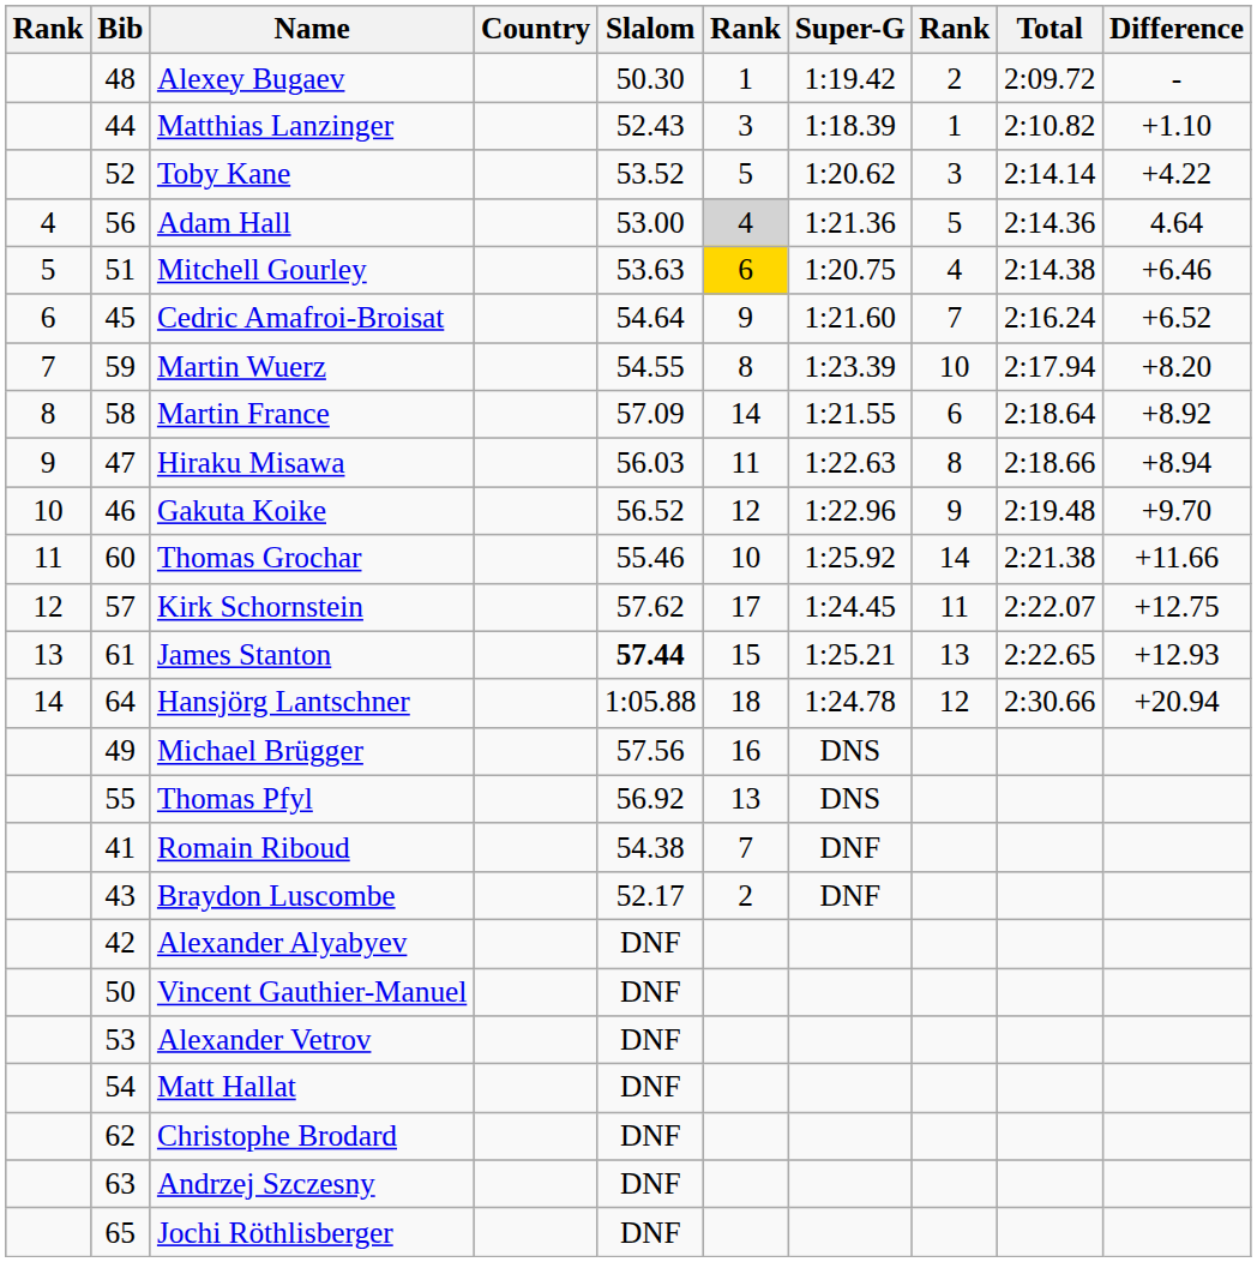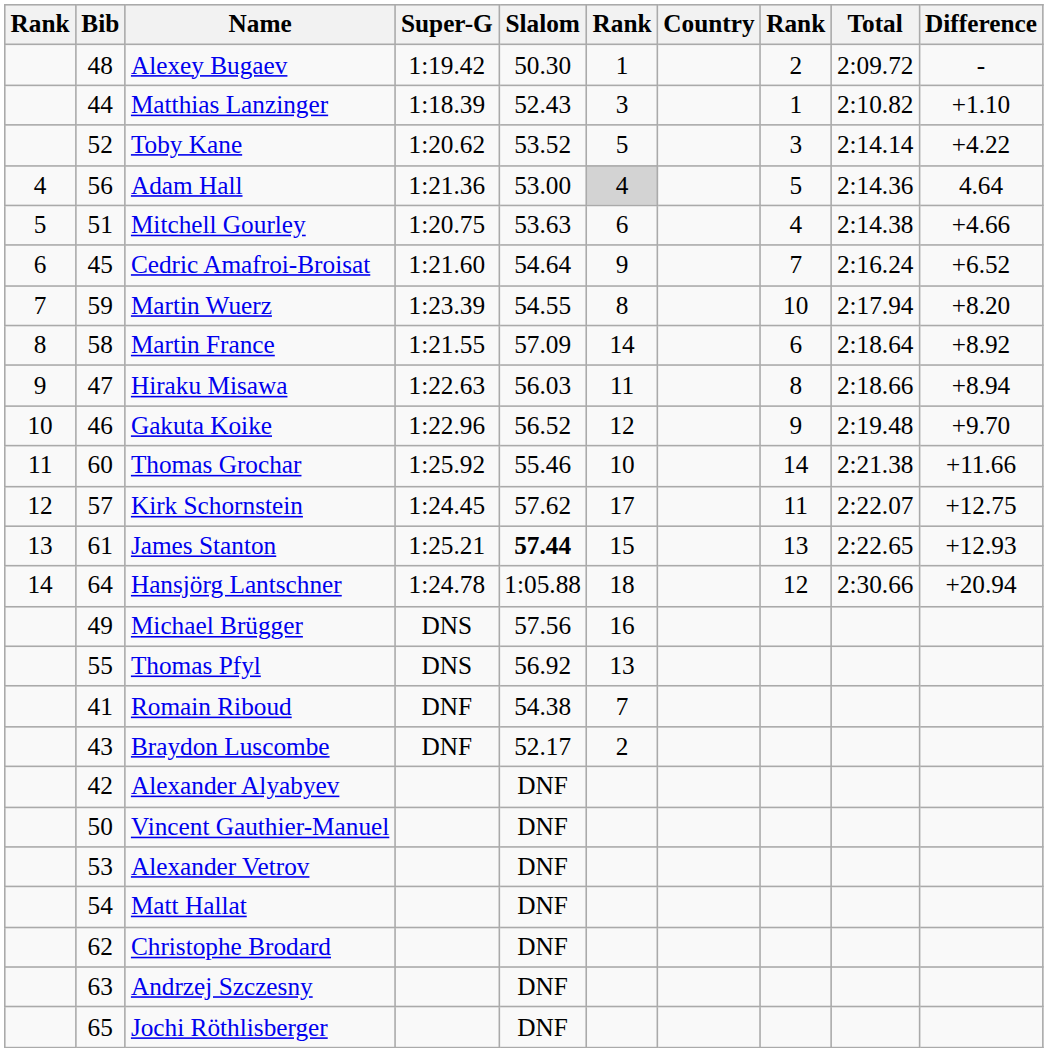columns swapped: Country <-> Super-G
Mitchell Gourley | column 6: gold background -> no background
Mitchell Gourley | Difference: +6.46 -> +4.66
